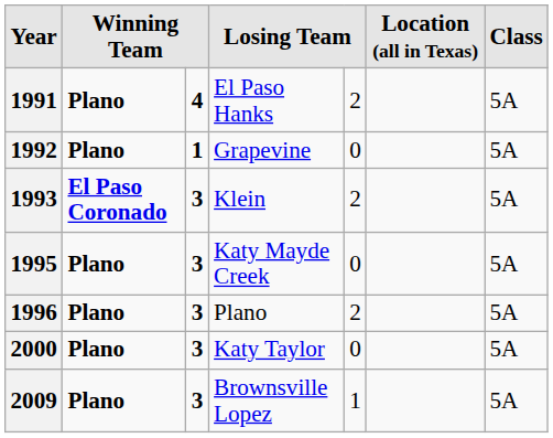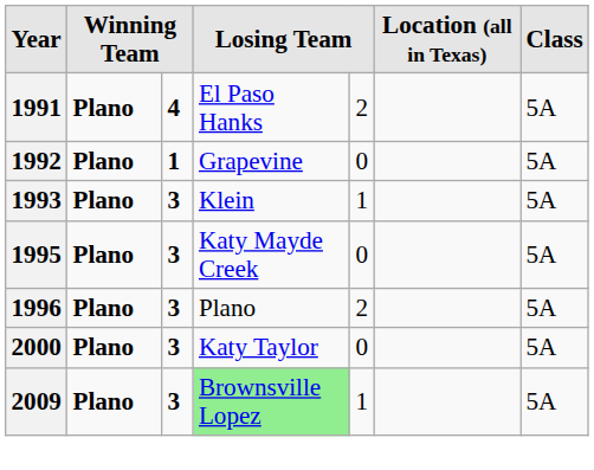1993 | column 2: El Paso Coronado -> Plano
1993 | column 5: 2 -> 1
2009 | column 4: no background -> lightgreen background
